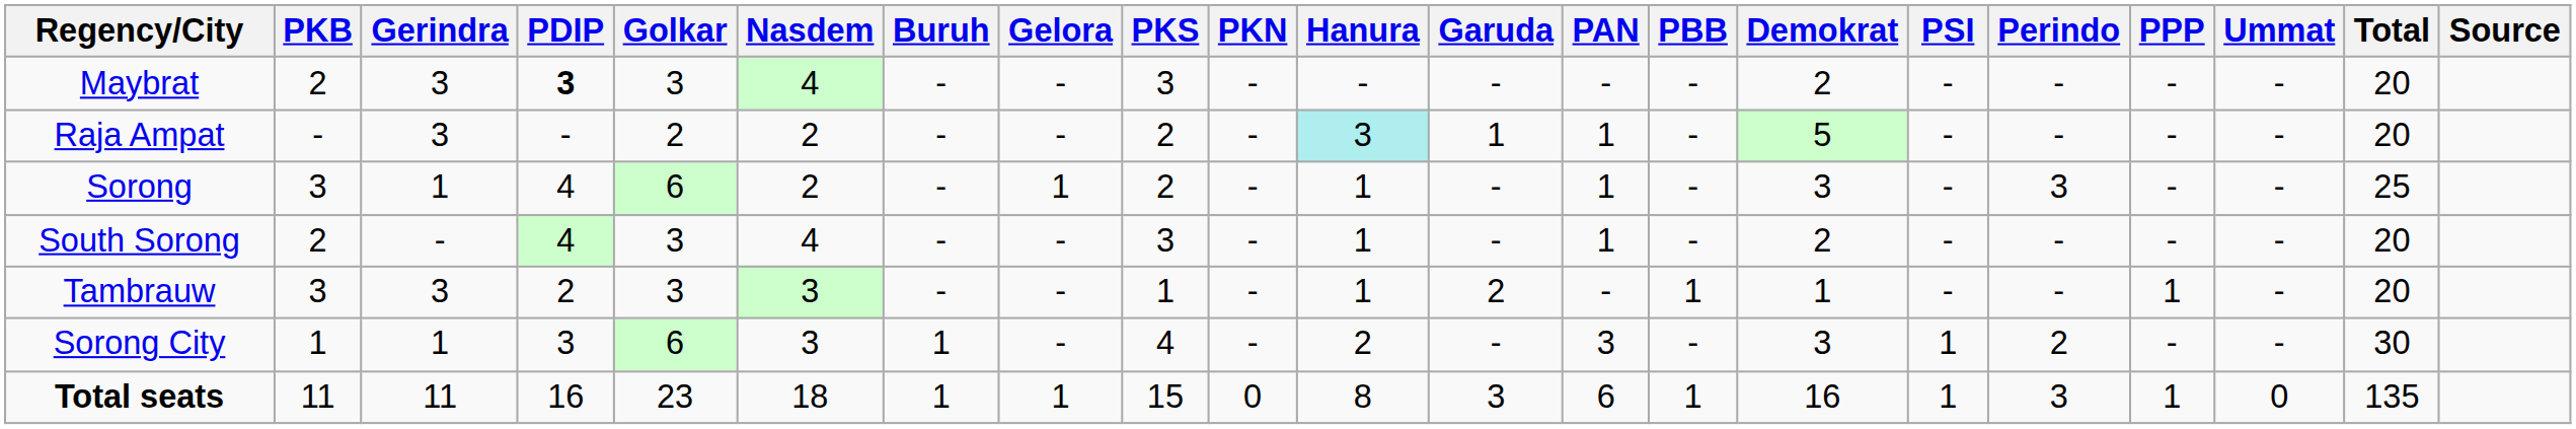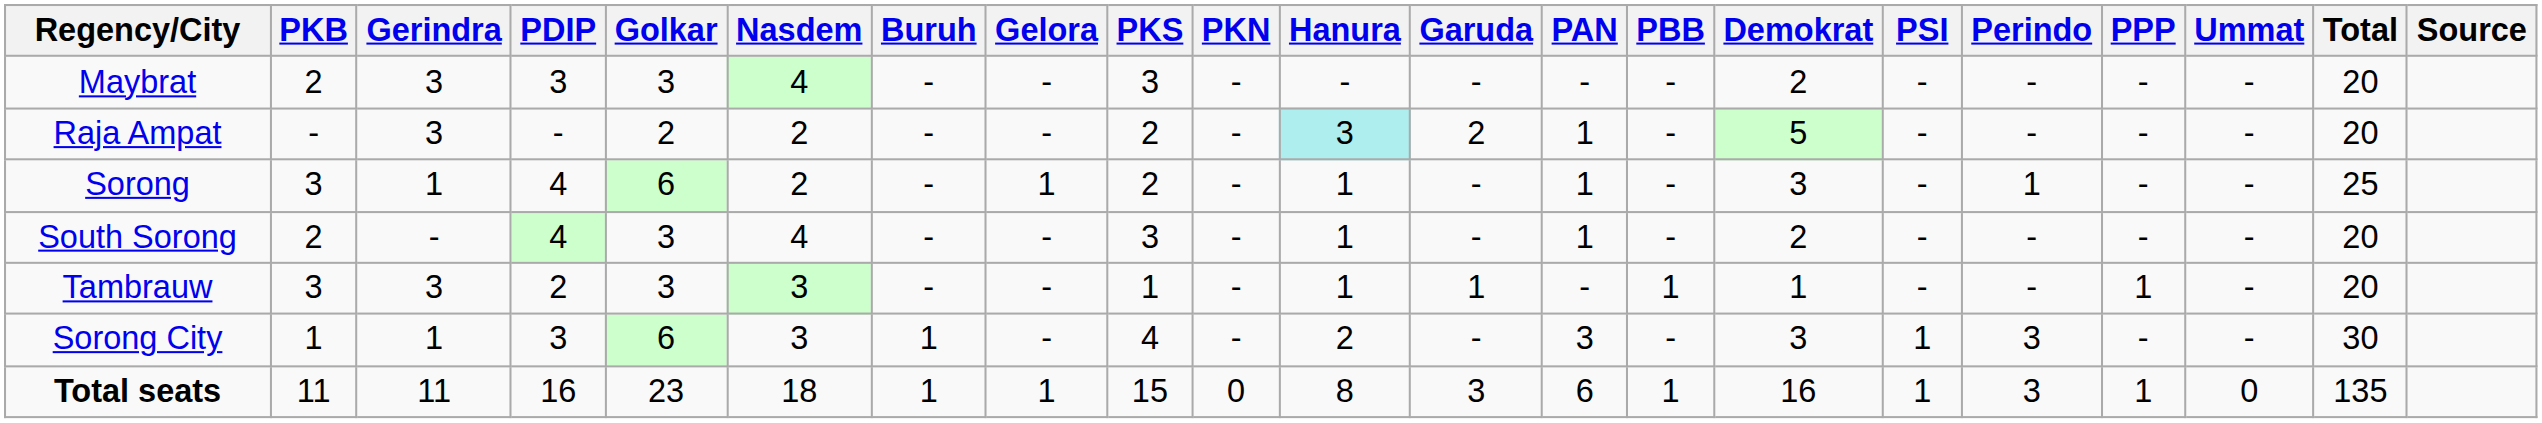Maybrat | PDIP: bold -> normal
Raja Ampat | Garuda: 1 -> 2
Sorong | Perindo: 3 -> 1
Tambrauw | Garuda: 2 -> 1
Sorong City | Perindo: 2 -> 3
